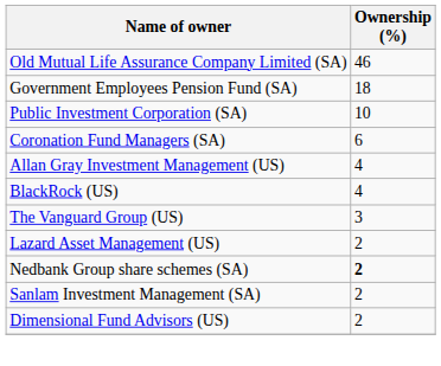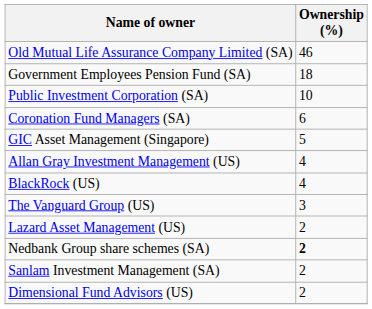+ row: GIC Asset Management (Singapore) | 5
